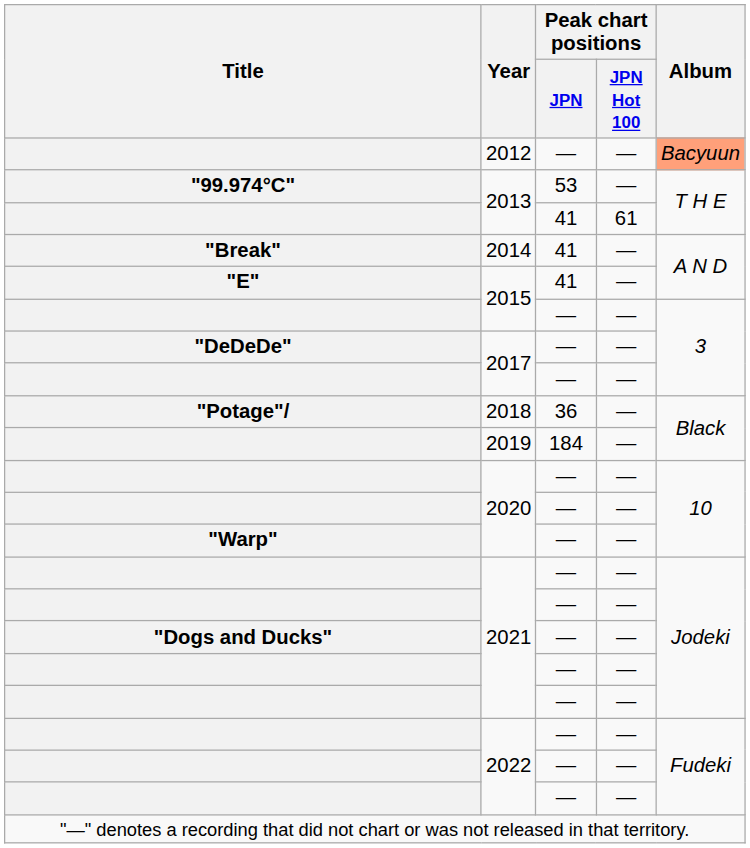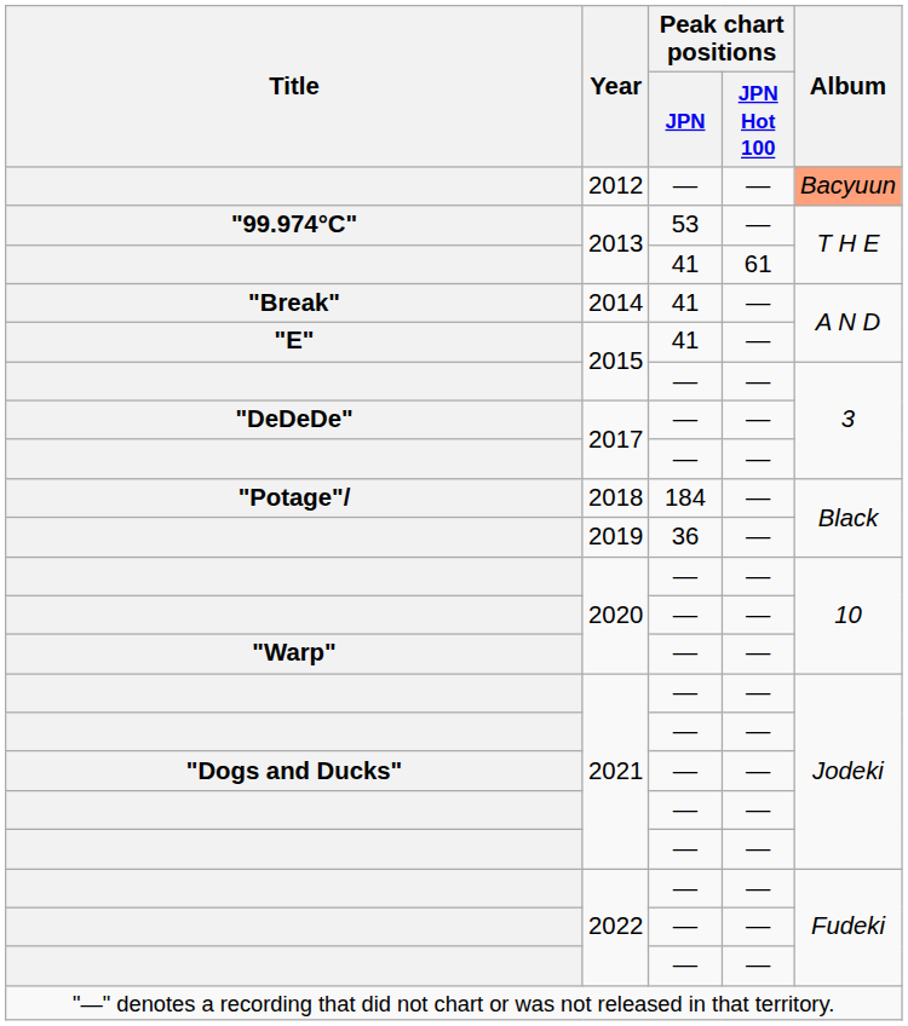2018 | Peak chart positions / JPN: 36 -> 184
2019 | Peak chart positions / JPN: 184 -> 36
